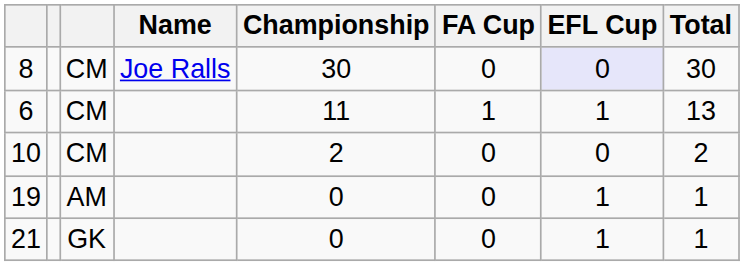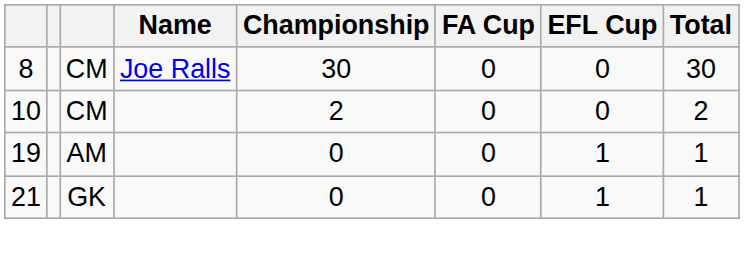8 | EFL Cup: lavender background -> no background
- row: 6 | CM | 11 | 1 | 1 | 13
